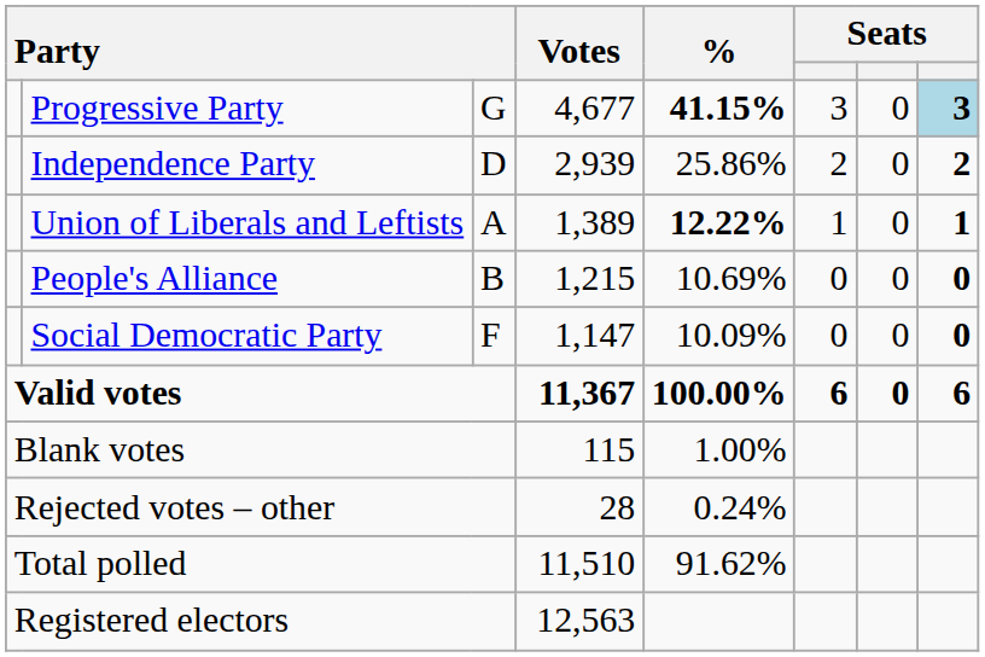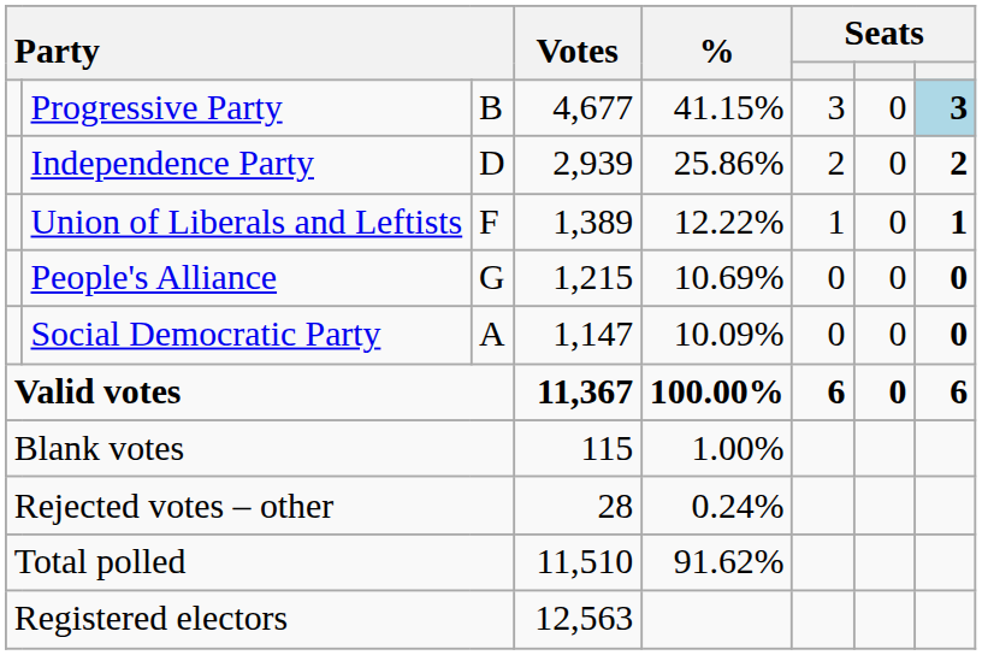Progressive Party | column 3: G -> B
Progressive Party | %: bold -> normal
Union of Liberals and Leftists | column 3: A -> F
Union of Liberals and Leftists | %: bold -> normal
People's Alliance | column 3: B -> G
Social Democratic Party | column 3: F -> A
